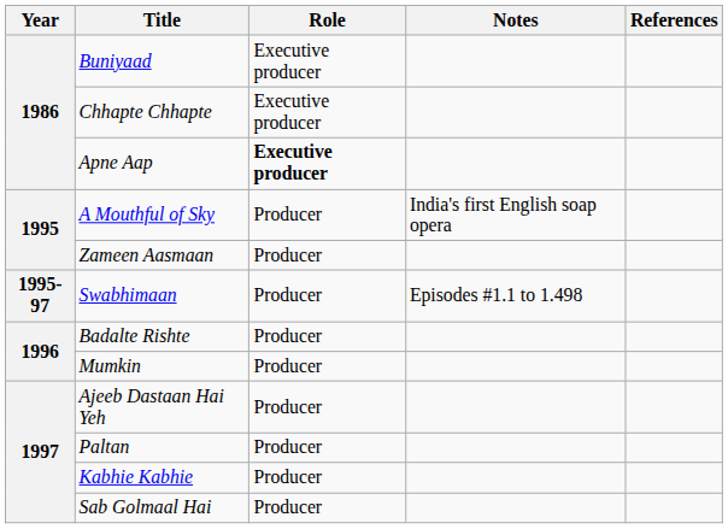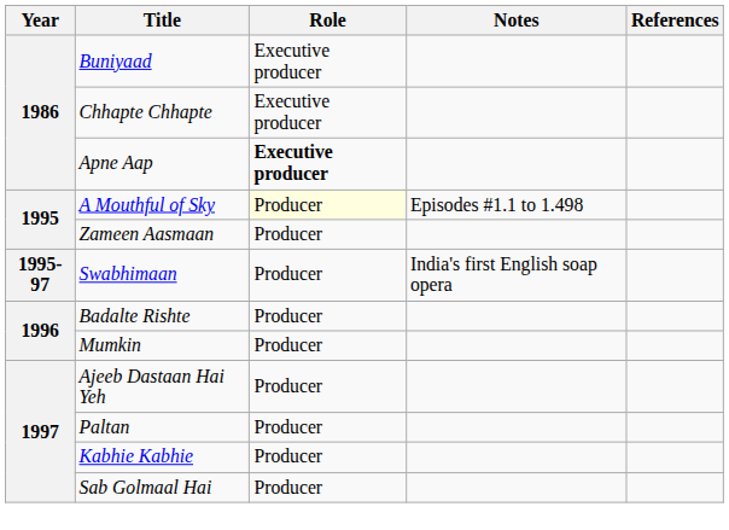A Mouthful of Sky | Role: no background -> lightyellow background
A Mouthful of Sky | Notes: India's first English soap opera -> Episodes #1.1 to 1.498
Swabhimaan | Notes: Episodes #1.1 to 1.498 -> India's first English soap opera
